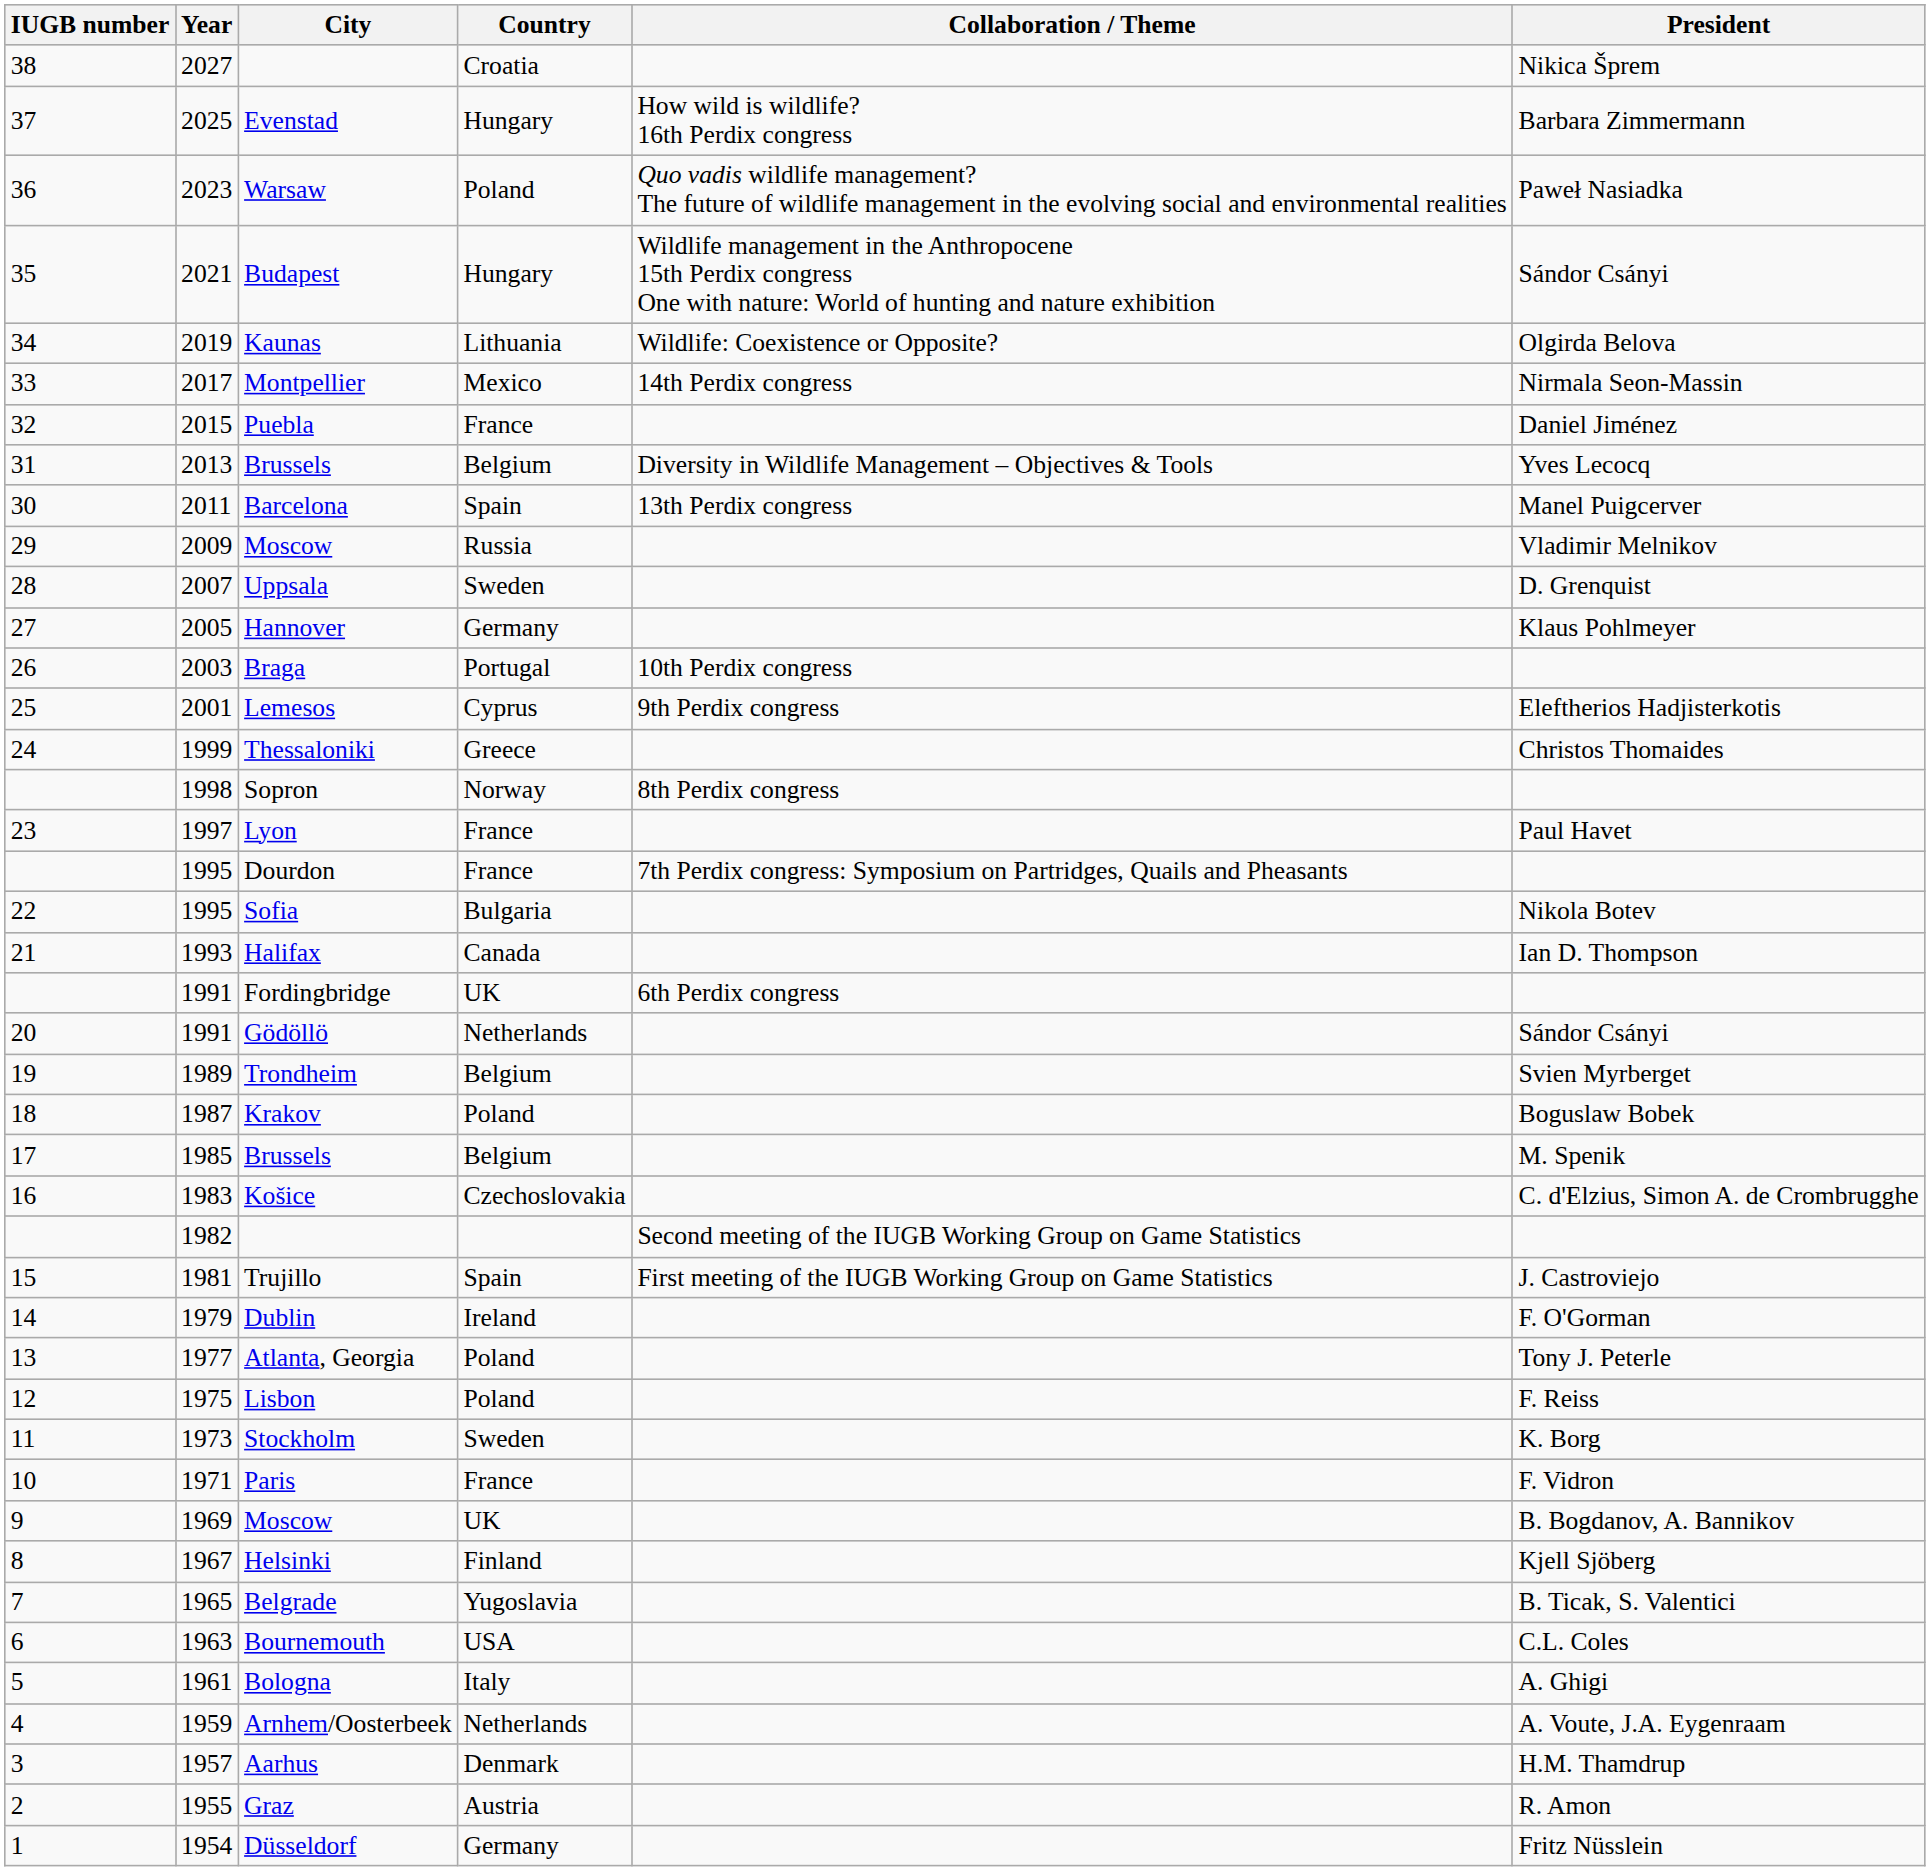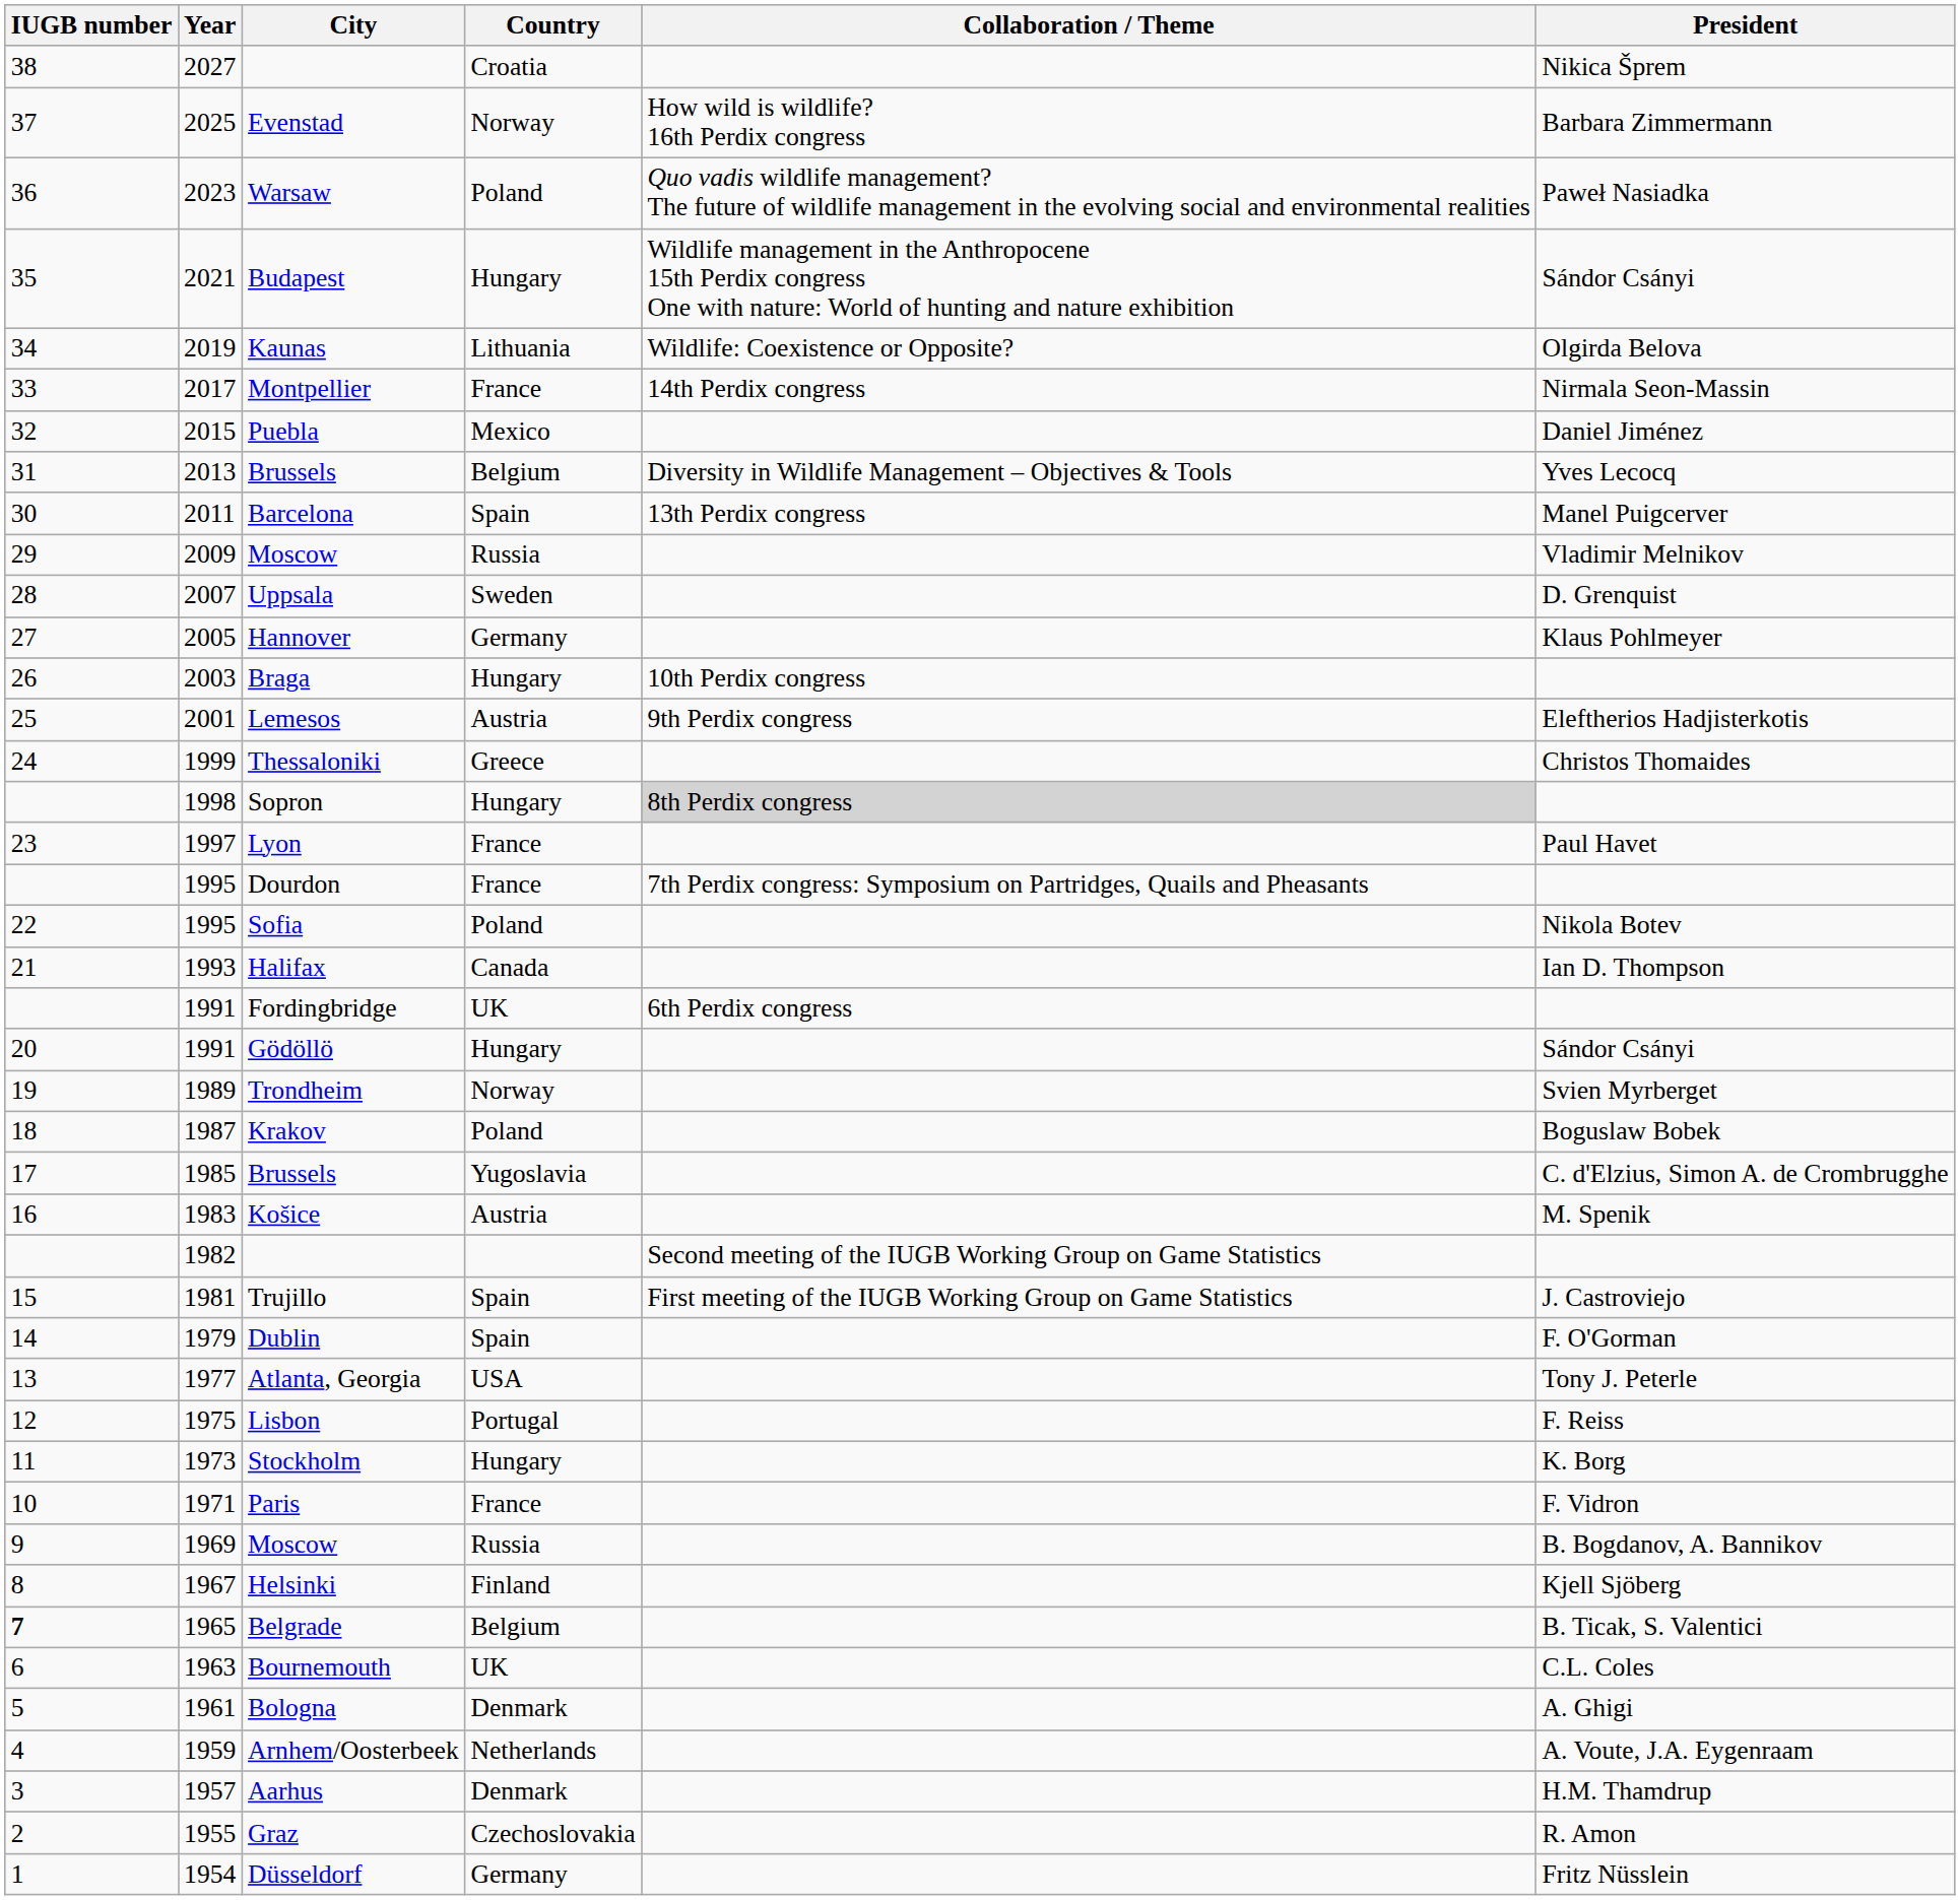Evenstad | Country: Hungary -> Norway
Montpellier | Country: Mexico -> France
Puebla | Country: France -> Mexico
Braga | Country: Portugal -> Hungary
Lemesos | Country: Cyprus -> Austria
Sopron | Country: Norway -> Hungary
Sopron | Collaboration / Theme: no background -> lightgrey background
Sofia | Country: Bulgaria -> Poland
Gödöllö | Country: Netherlands -> Hungary
Trondheim | Country: Belgium -> Norway
1985 / Brussels | Country: Belgium -> Yugoslavia
1985 / Brussels | President: M. Spenik -> C. d'Elzius, Simon A. de Crombrugghe
Košice | Country: Czechoslovakia -> Austria
Košice | President: C. d'Elzius, Simon A. de Crombrugghe -> M. Spenik
Dublin | Country: Ireland -> Spain
Atlanta, Georgia | Country: Poland -> USA
Lisbon | Country: Poland -> Portugal
Stockholm | Country: Sweden -> Hungary
1969 / Moscow | Country: UK -> Russia
Belgrade | IUGB number: normal -> bold
Belgrade | Country: Yugoslavia -> Belgium
Bournemouth | Country: USA -> UK
Bologna | Country: Italy -> Denmark
Graz | Country: Austria -> Czechoslovakia
